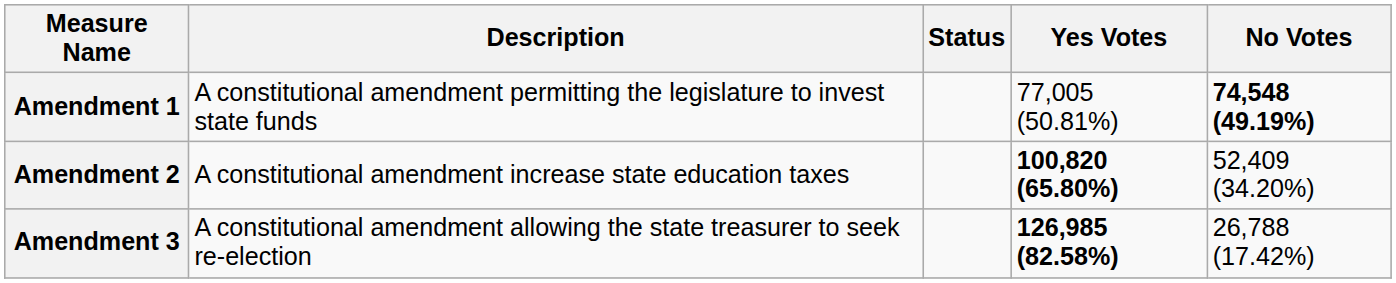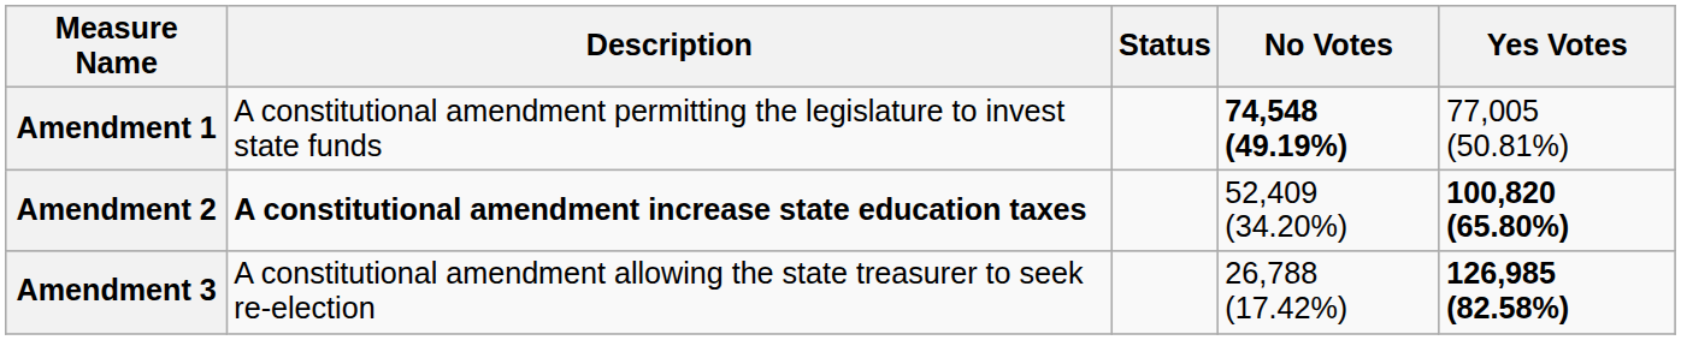columns swapped: Yes Votes <-> No Votes
Amendment 2 | Description: normal -> bold
